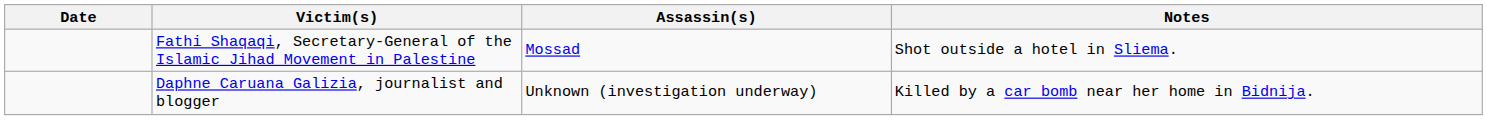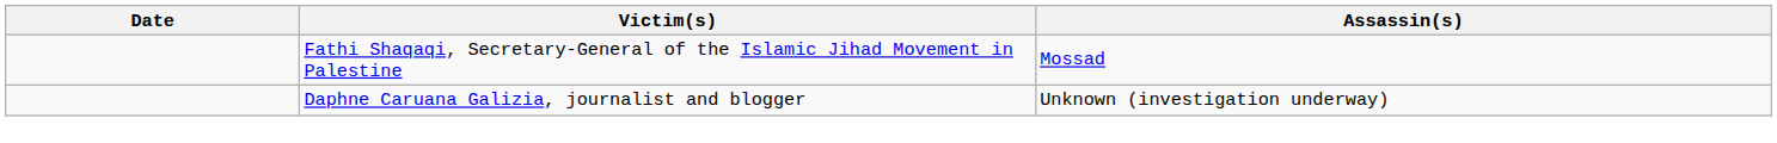- column: Notes | Shot outside a hotel in Sliema. | Killed by a car bomb near her home in Bidnija.
